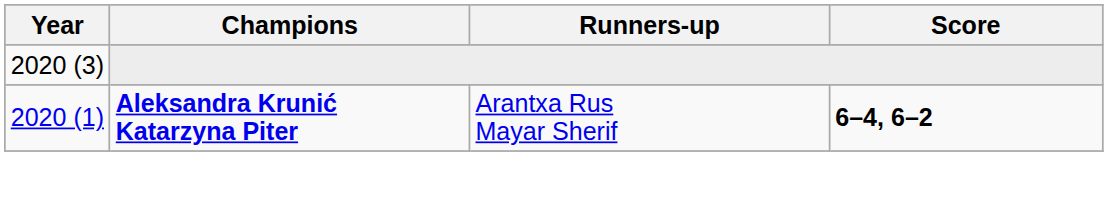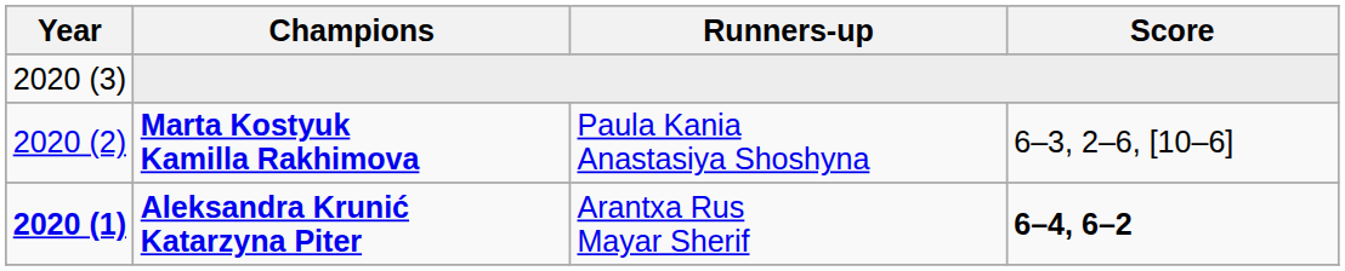+ row: 2020 (2) | Marta Kostyuk Kamilla Rakhimova | Paula Kania Anastasiya Shoshyna | 6–3, 2–6, [10–6]
Aleksandra Krunić Katarzyna Piter | Year: normal -> bold
